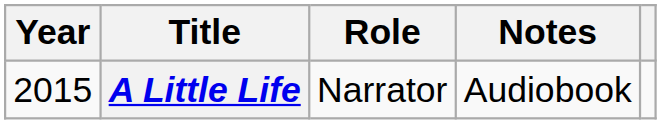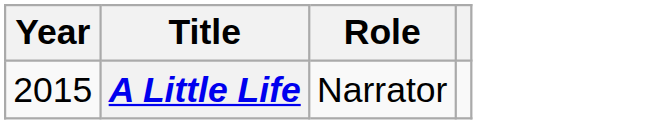- column: Notes | Audiobook
